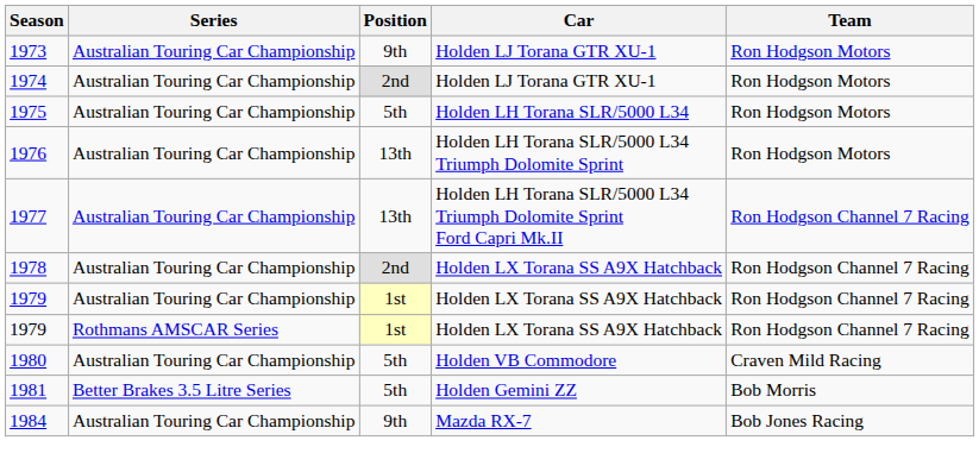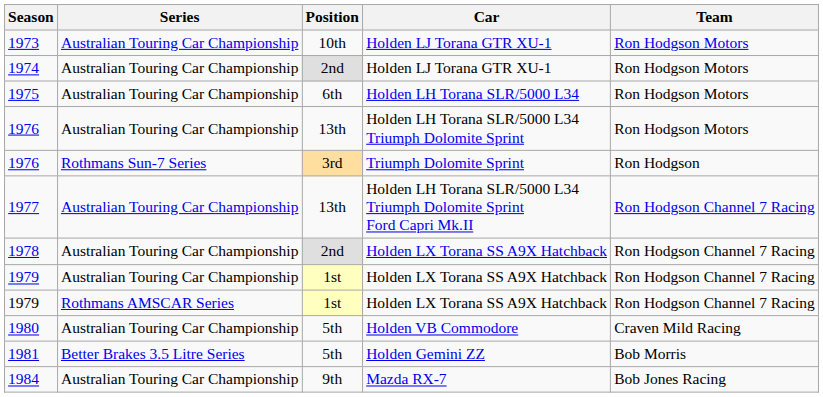1973 | Position: 9th -> 10th
1975 | Position: 5th -> 6th
+ row: 1976 | Rothmans Sun-7 Series | 3rd | Triumph Dolomite Sprint | Ron Hodgson
